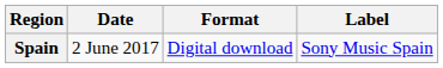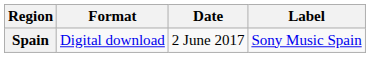columns swapped: Date <-> Format
